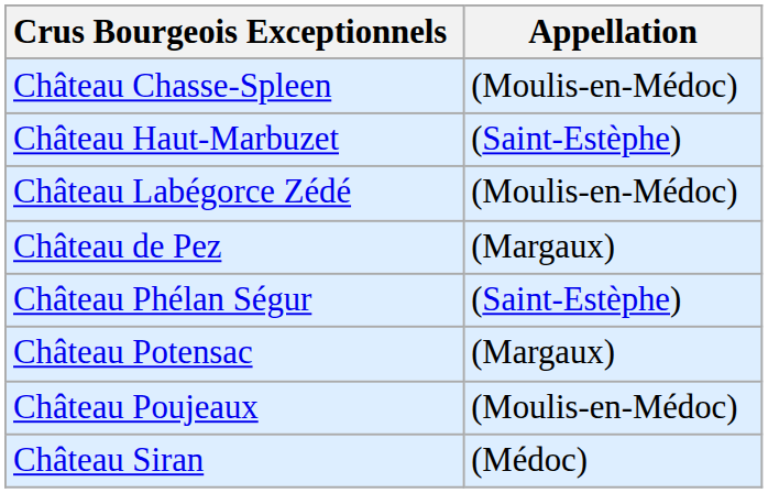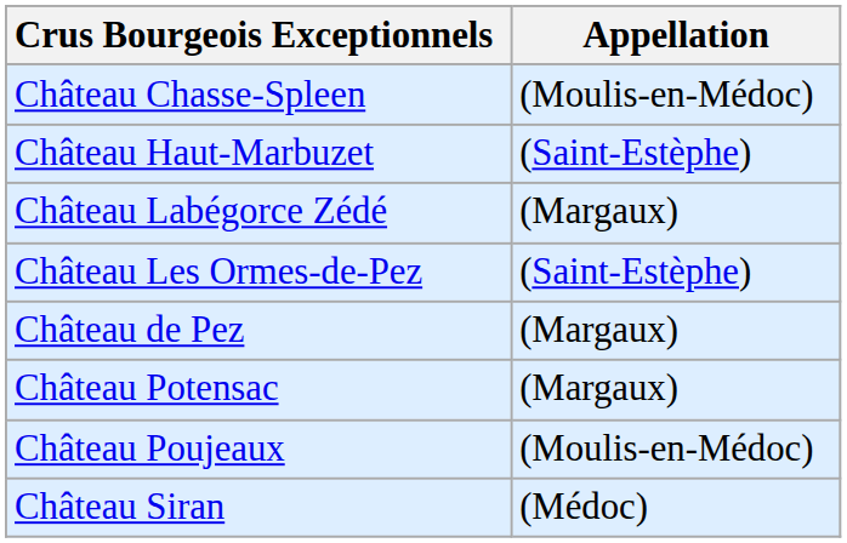Château Labégorce Zédé | Appellation: (Moulis-en-Médoc) -> (Margaux)
+ row: Château Les Ormes-de-Pez | (Saint-Estèphe)
- row: Château Phélan Ségur | (Saint-Estèphe)
